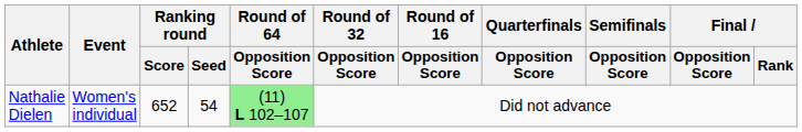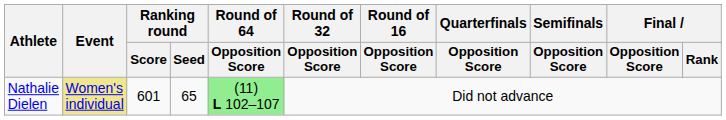Nathalie Dielen | Event: no background -> khaki background
Nathalie Dielen | Ranking round / Score: 652 -> 601
Nathalie Dielen | Ranking round / Seed: 54 -> 65
